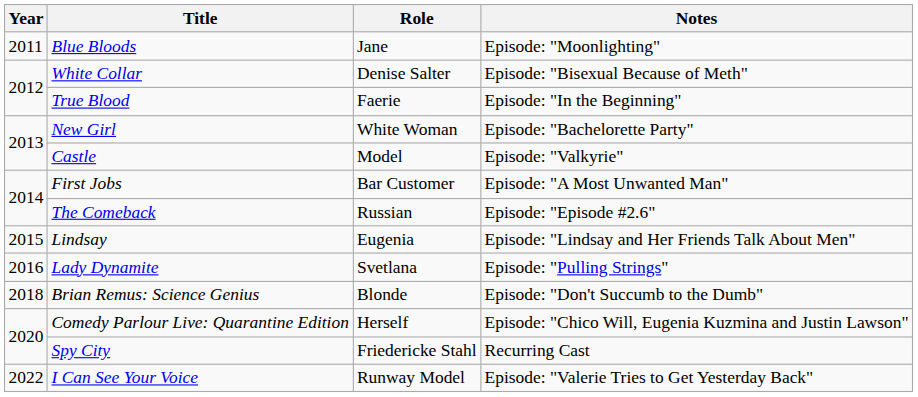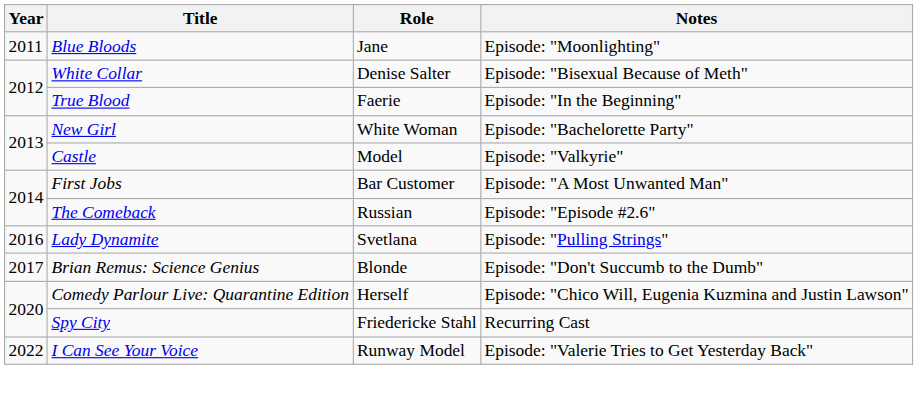- row: 2015 | Lindsay | Eugenia | Episode: "Lindsay and Her Friends Talk About Men"
Brian Remus: Science Genius | Year: 2018 -> 2017
